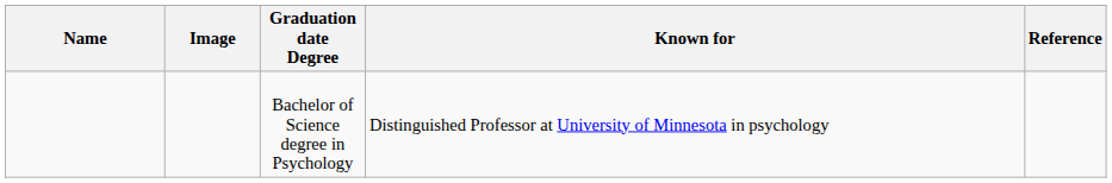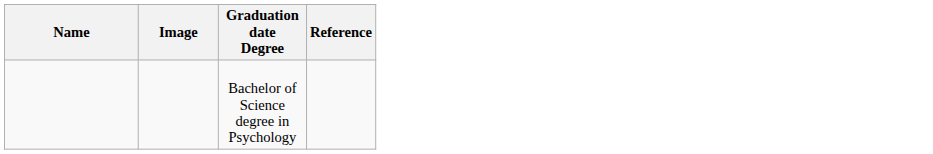- column: Known for | Distinguished Professor at University of Minnesota in psychology
